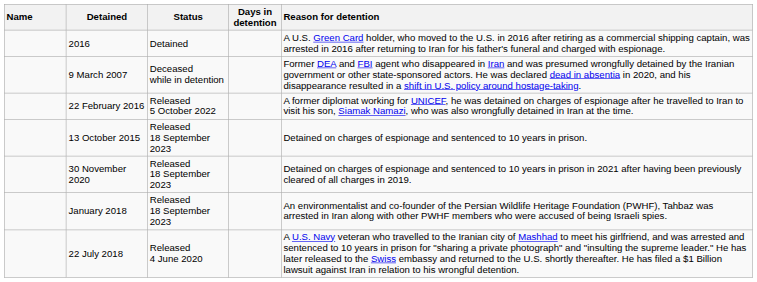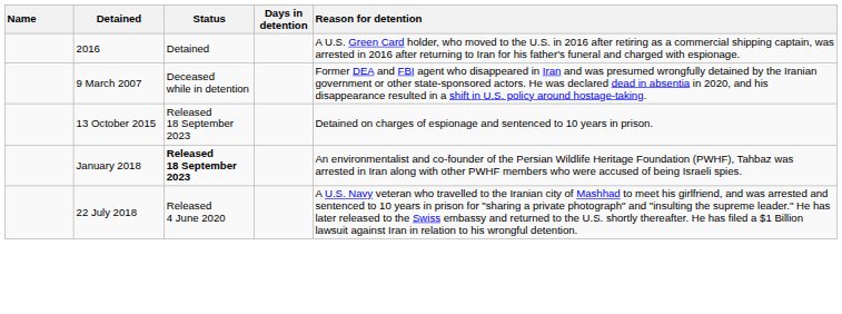- row: 22 February 2016 | Released 5 October 2022 | A former diplomat working for UNICEF, he was detained on charges of espionage after he travelled to Iran to visit his son, Siamak Namazi, who was also wrongfully detained in Iran at the time.
- row: 30 November 2020 | Released 18 September 2023 | Detained on charges of espionage and sentenced to 10 years in prison in 2021 after having been previously cleared of all charges in 2019.
January 2018 | Status: normal -> bold
